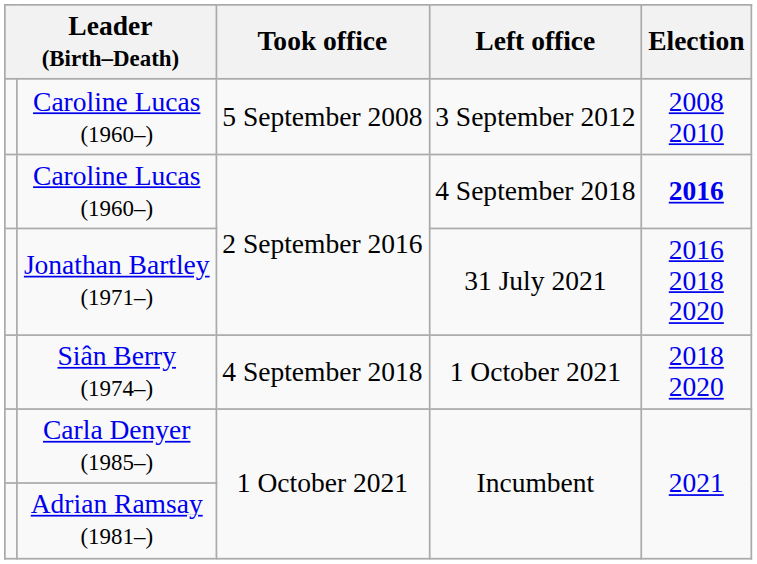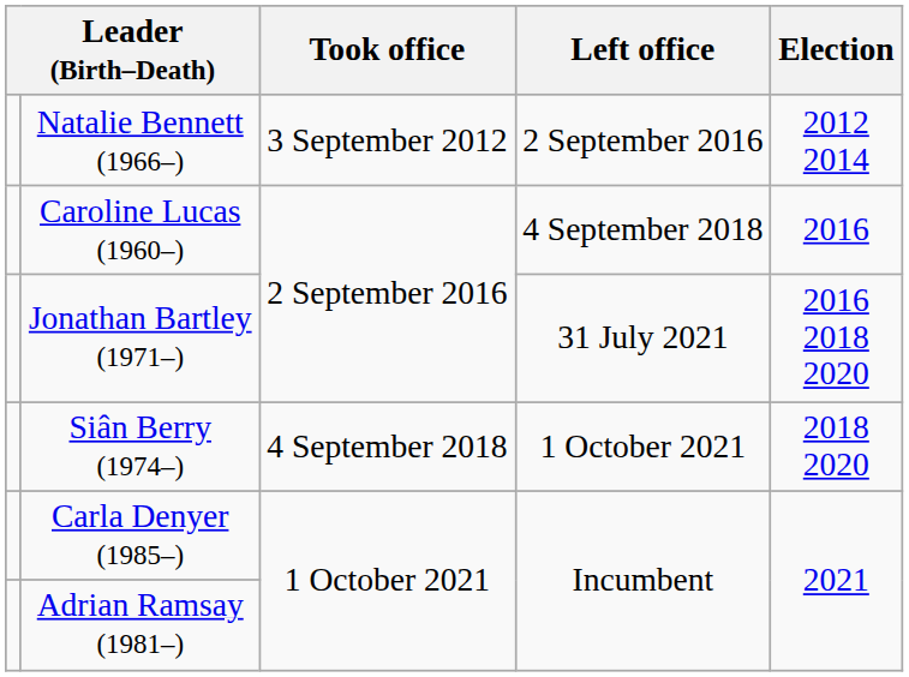- row: Caroline Lucas (1960–) | 5 September 2008 | 3 September 2012 | 2008 2010
+ row: Natalie Bennett (1966–) | 3 September 2012 | 2 September 2016 | 2012 2014
Caroline Lucas (1960–) / 4 September 2018 | Election: bold -> normal
